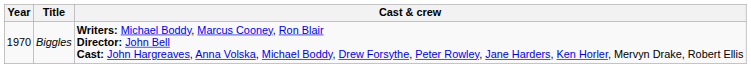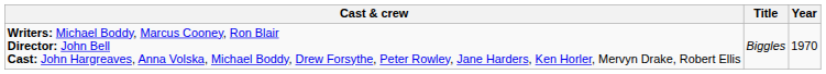columns swapped: Year <-> Cast & crew
